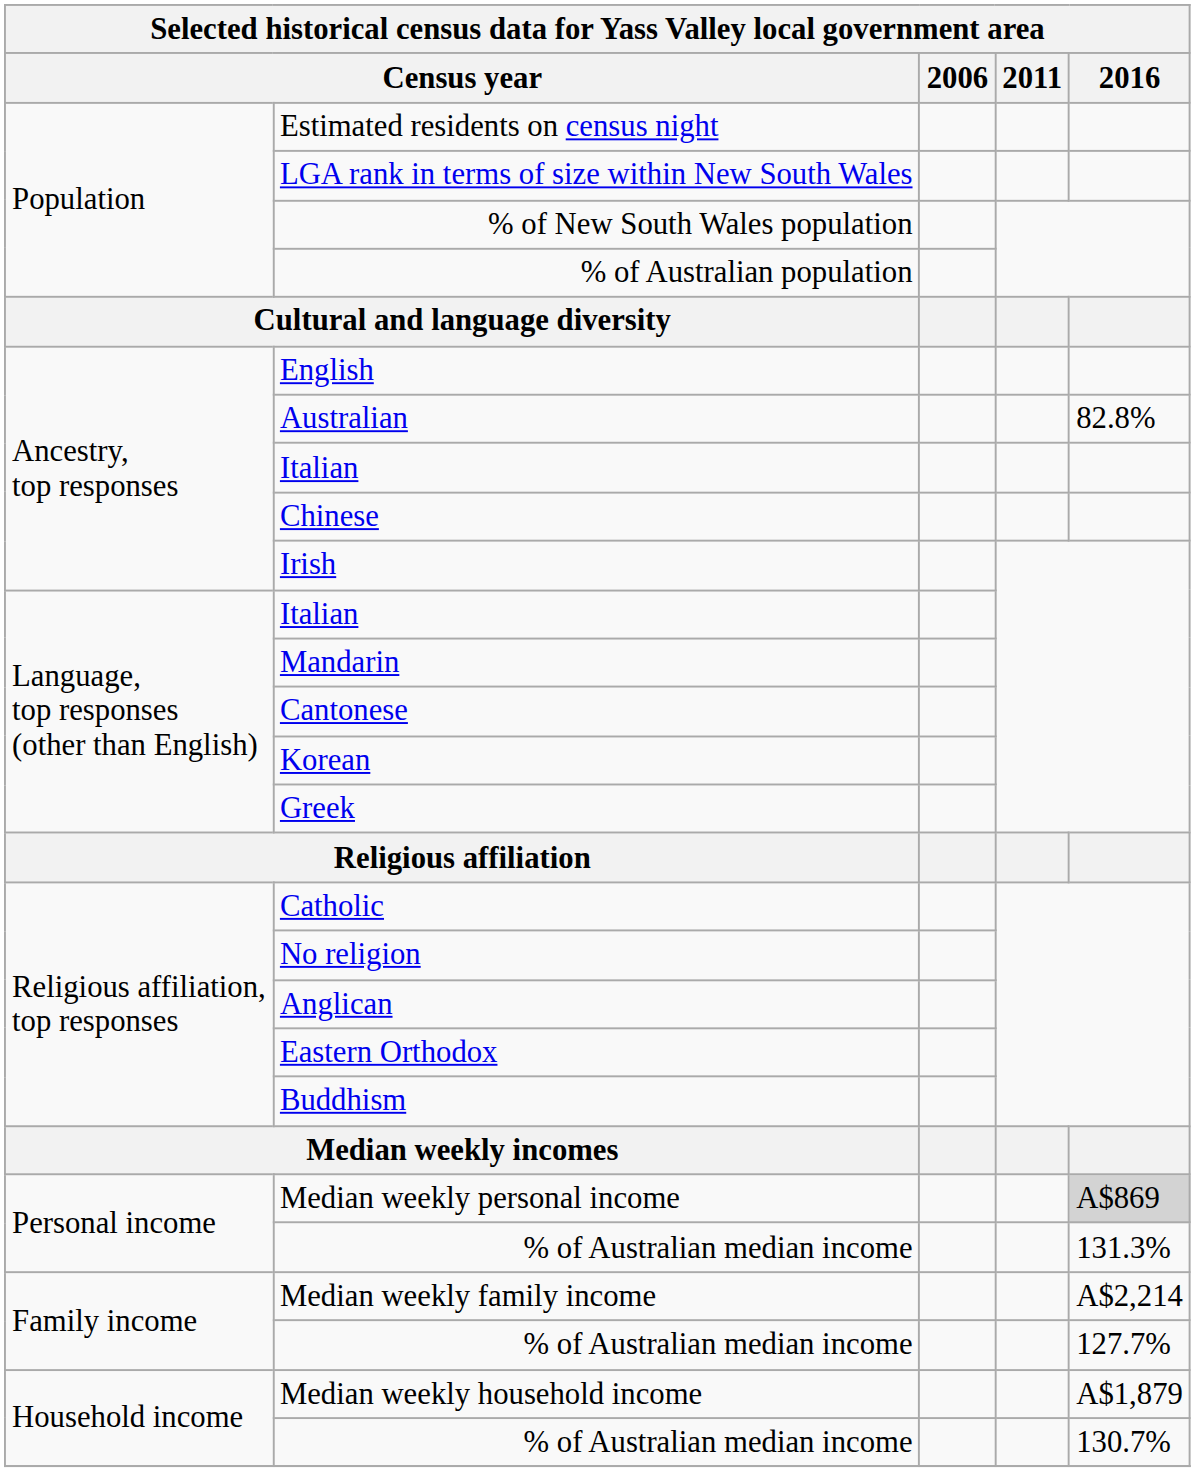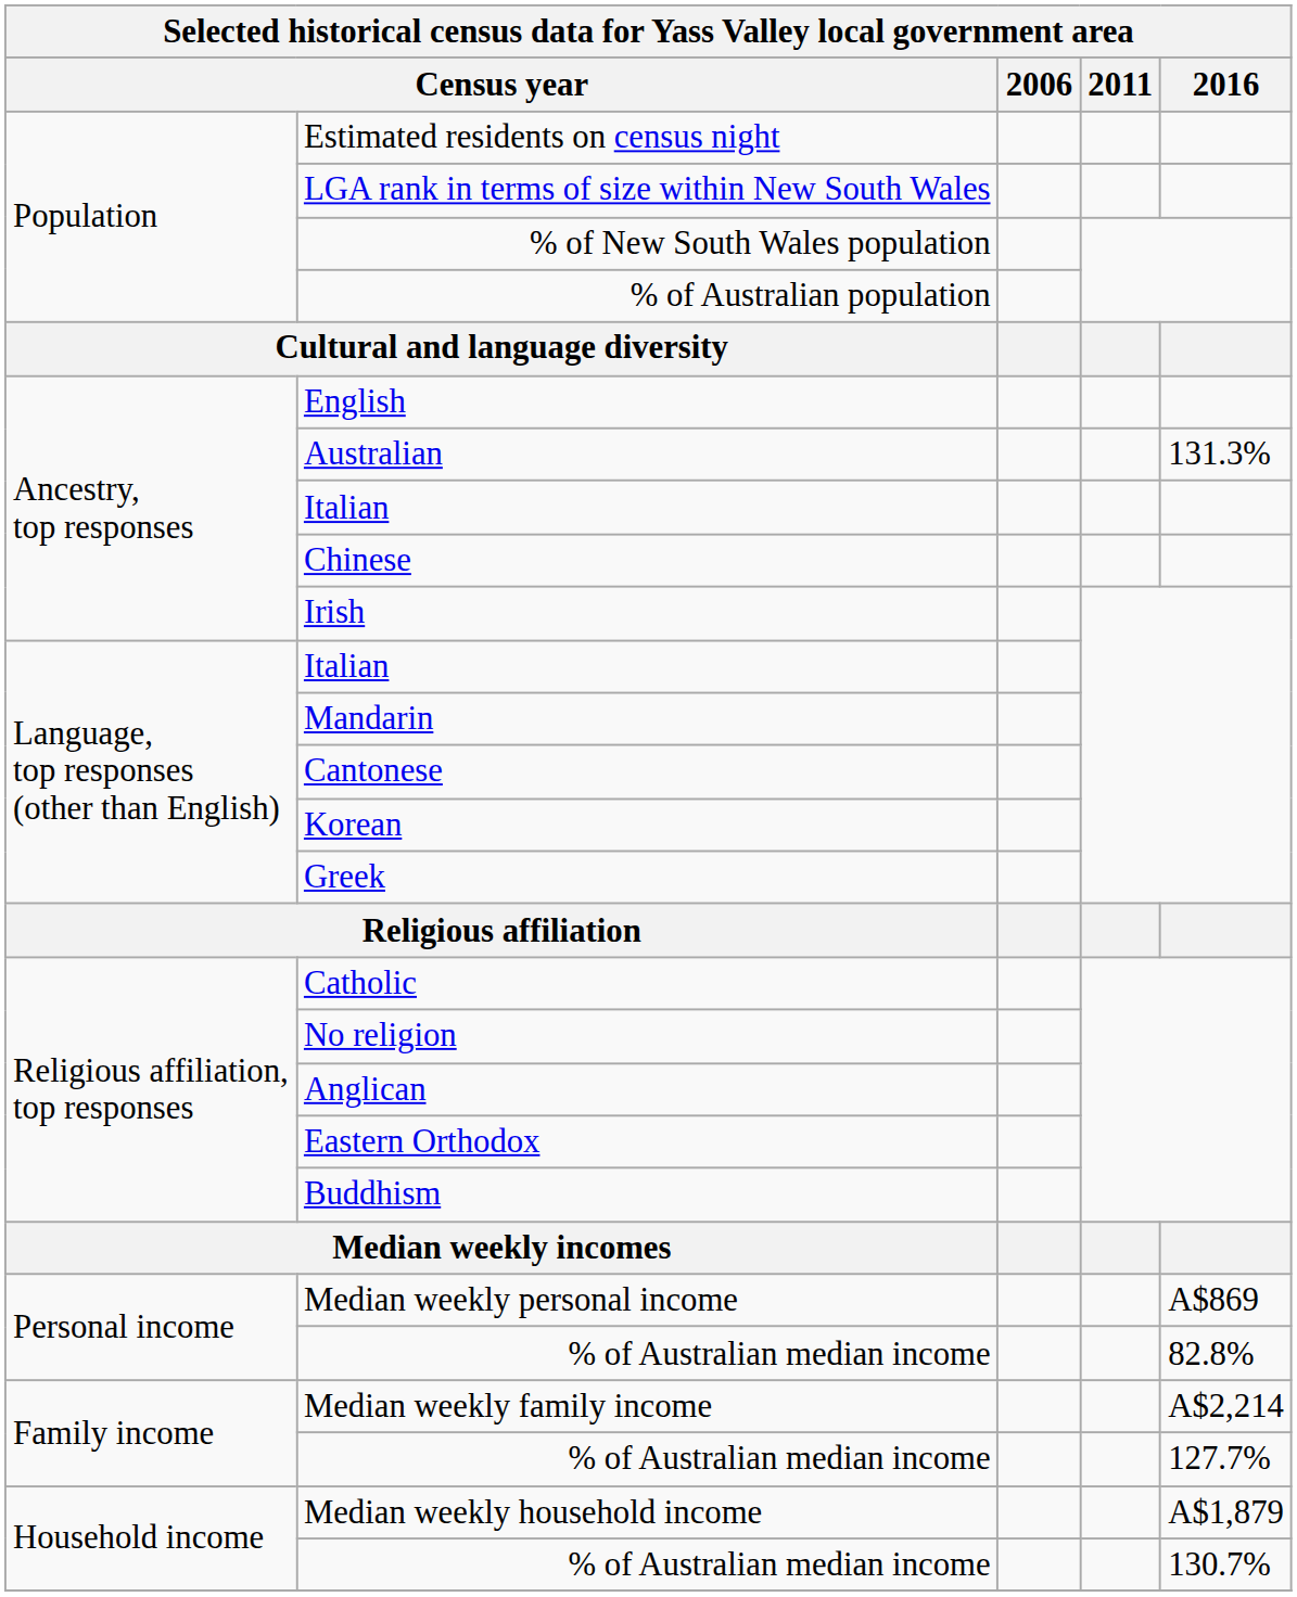Australian | 2016: 82.8% -> 131.3%
Median weekly personal income | 2016: lightgrey background -> no background
Personal income / % of Australian median income | 2016: 131.3% -> 82.8%
